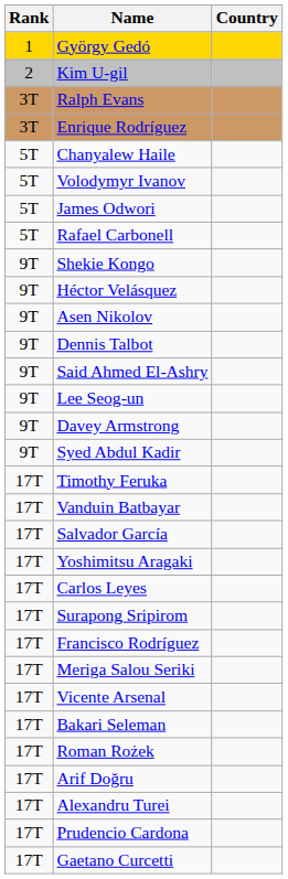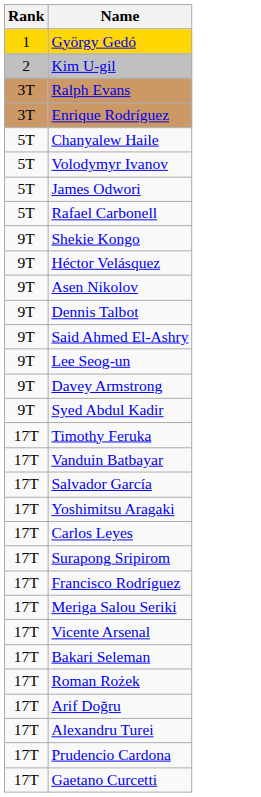- column: Country
